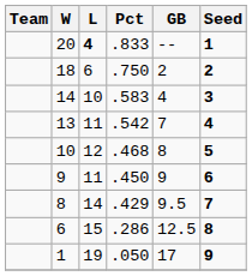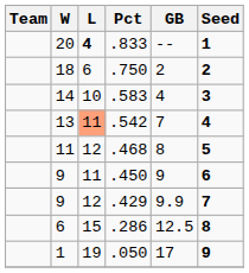.542 | L: no background -> lightsalmon background
.468 | W: 10 -> 11
.429 | W: 8 -> 9
.429 | L: 14 -> 12
.429 | GB: 9.5 -> 9.9
